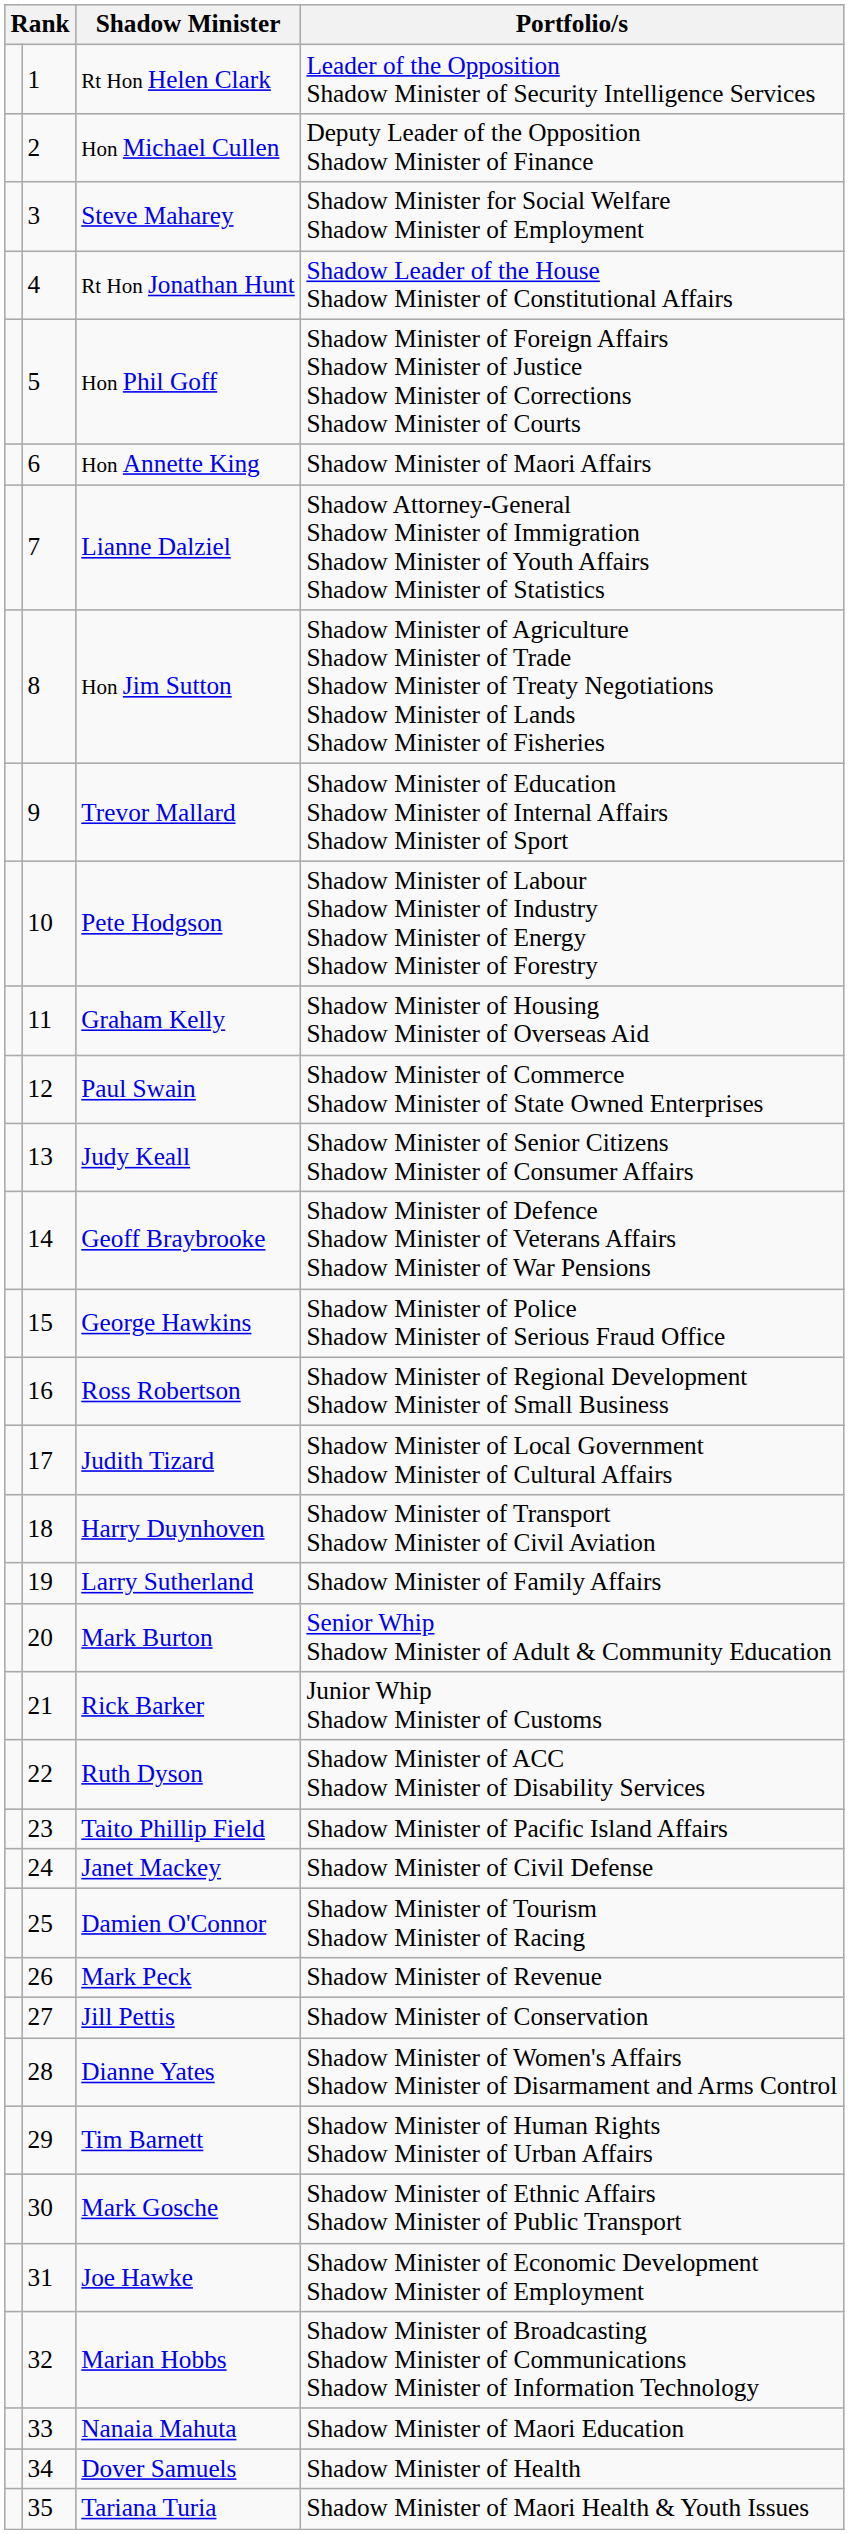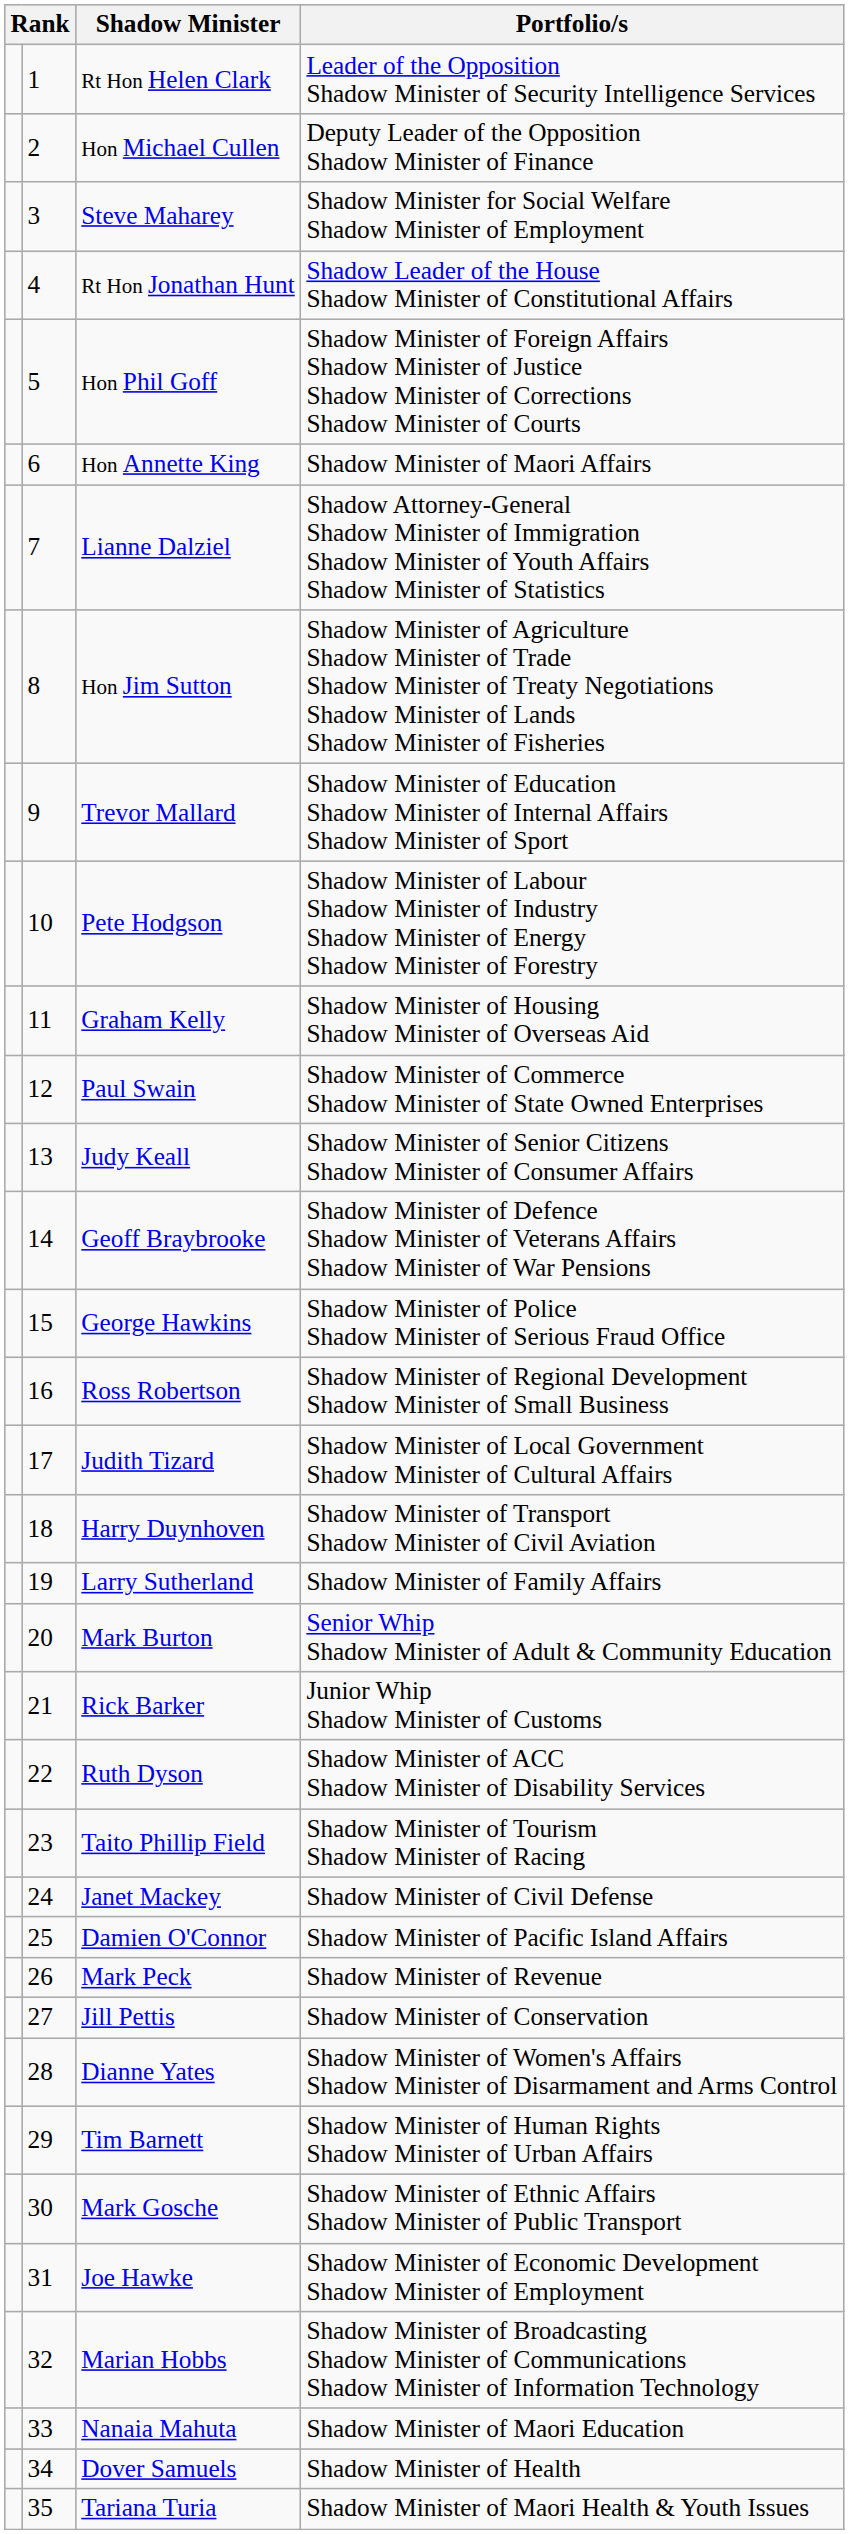Taito Phillip Field | Portfolio/s: Shadow Minister of Pacific Island Affairs -> Shadow Minister of Tourism Shadow Minister of Racing
Damien O'Connor | Portfolio/s: Shadow Minister of Tourism Shadow Minister of Racing -> Shadow Minister of Pacific Island Affairs
